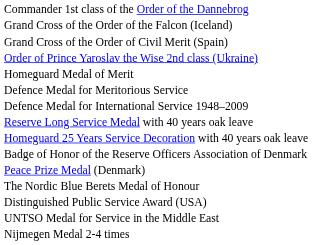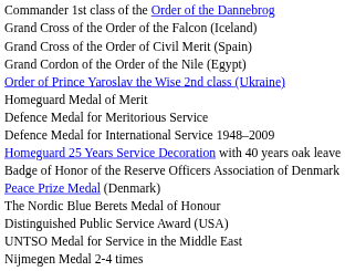+ row: Grand Cordon of the Order of the Nile (Egypt)
- row: Reserve Long Service Medal with 40 years oak leave
